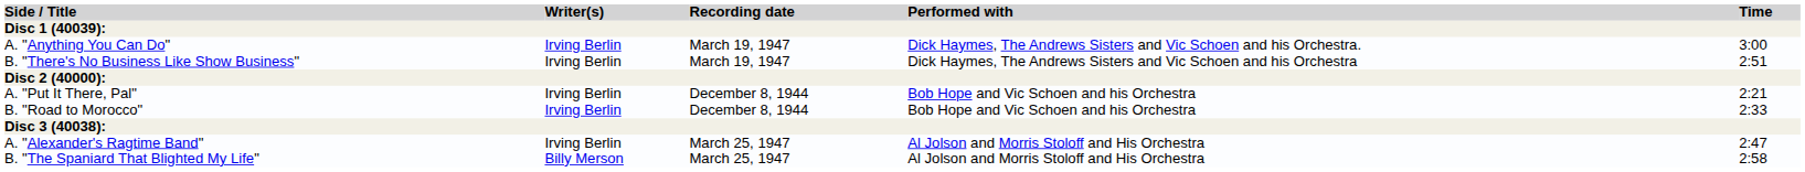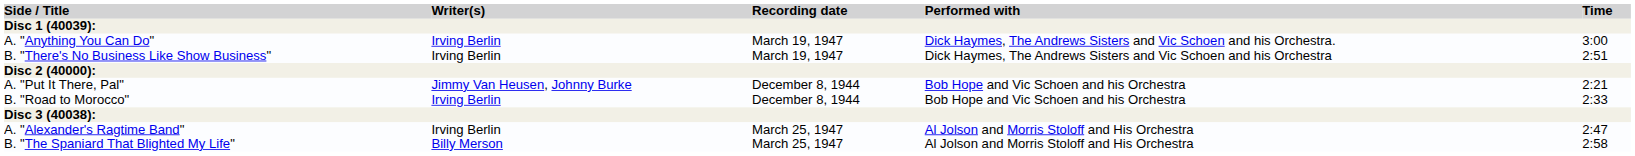A. "Put It There, Pal" | Writer(s): Irving Berlin -> Jimmy Van Heusen, Johnny Burke
